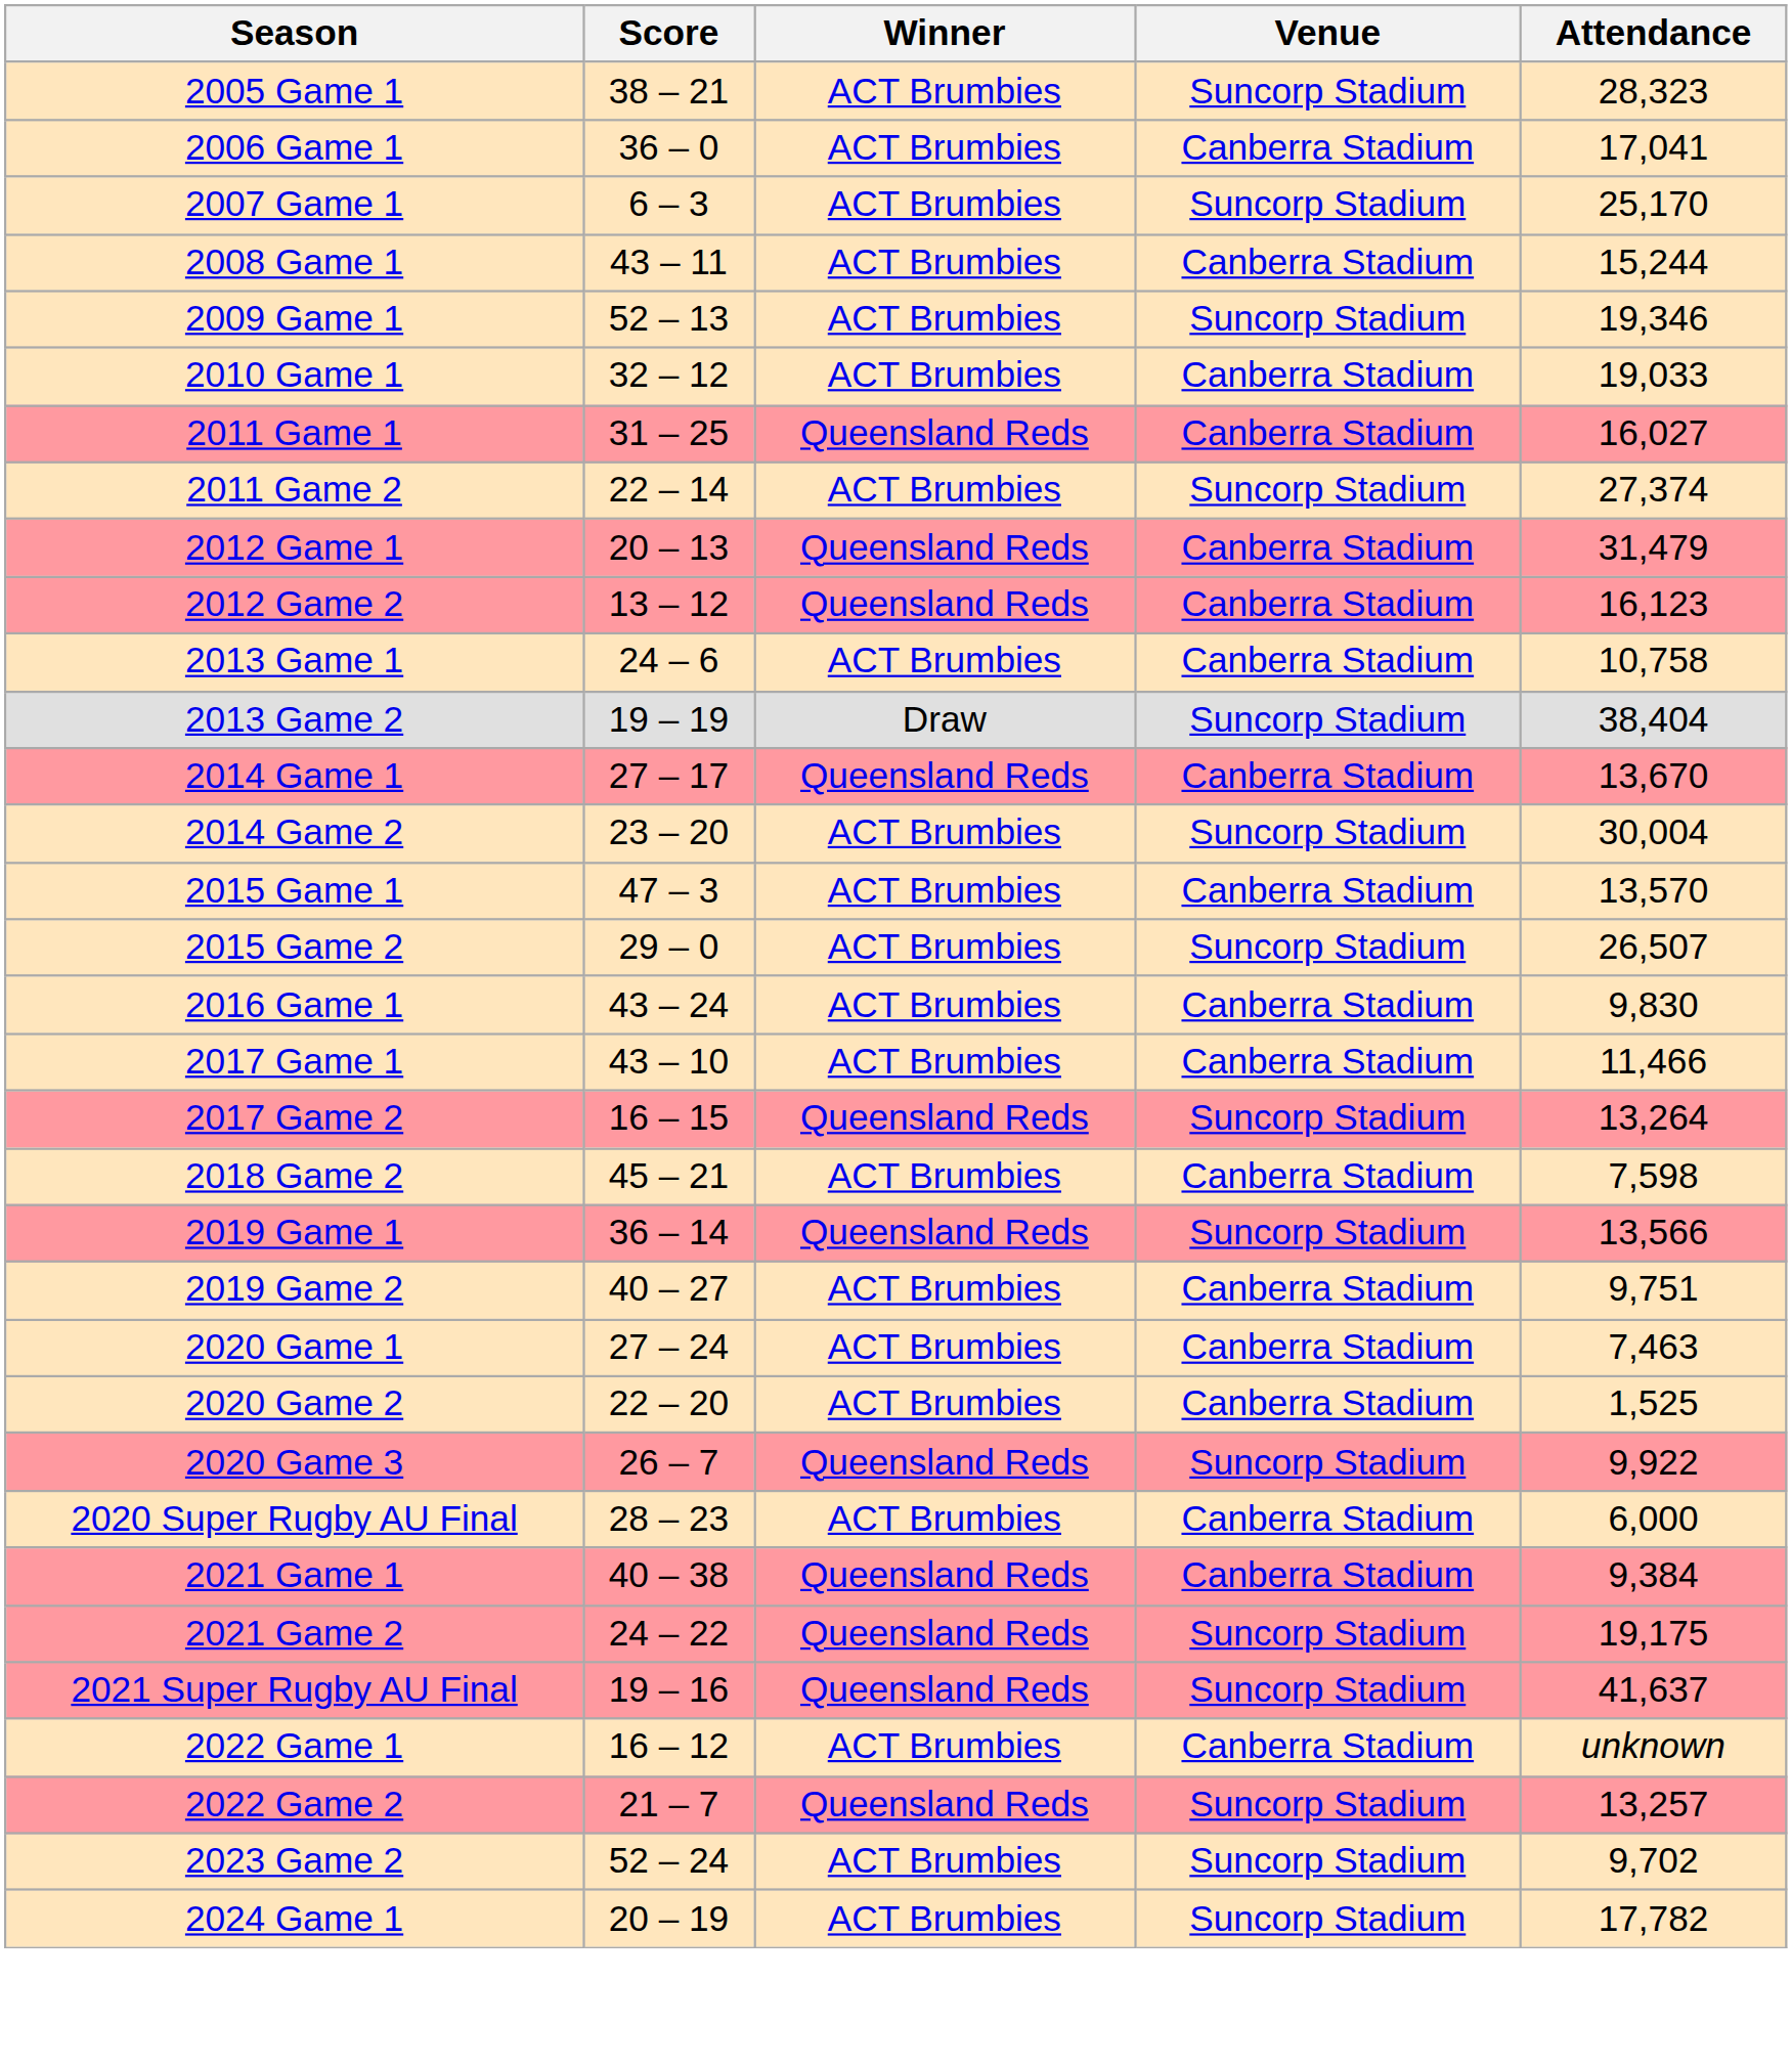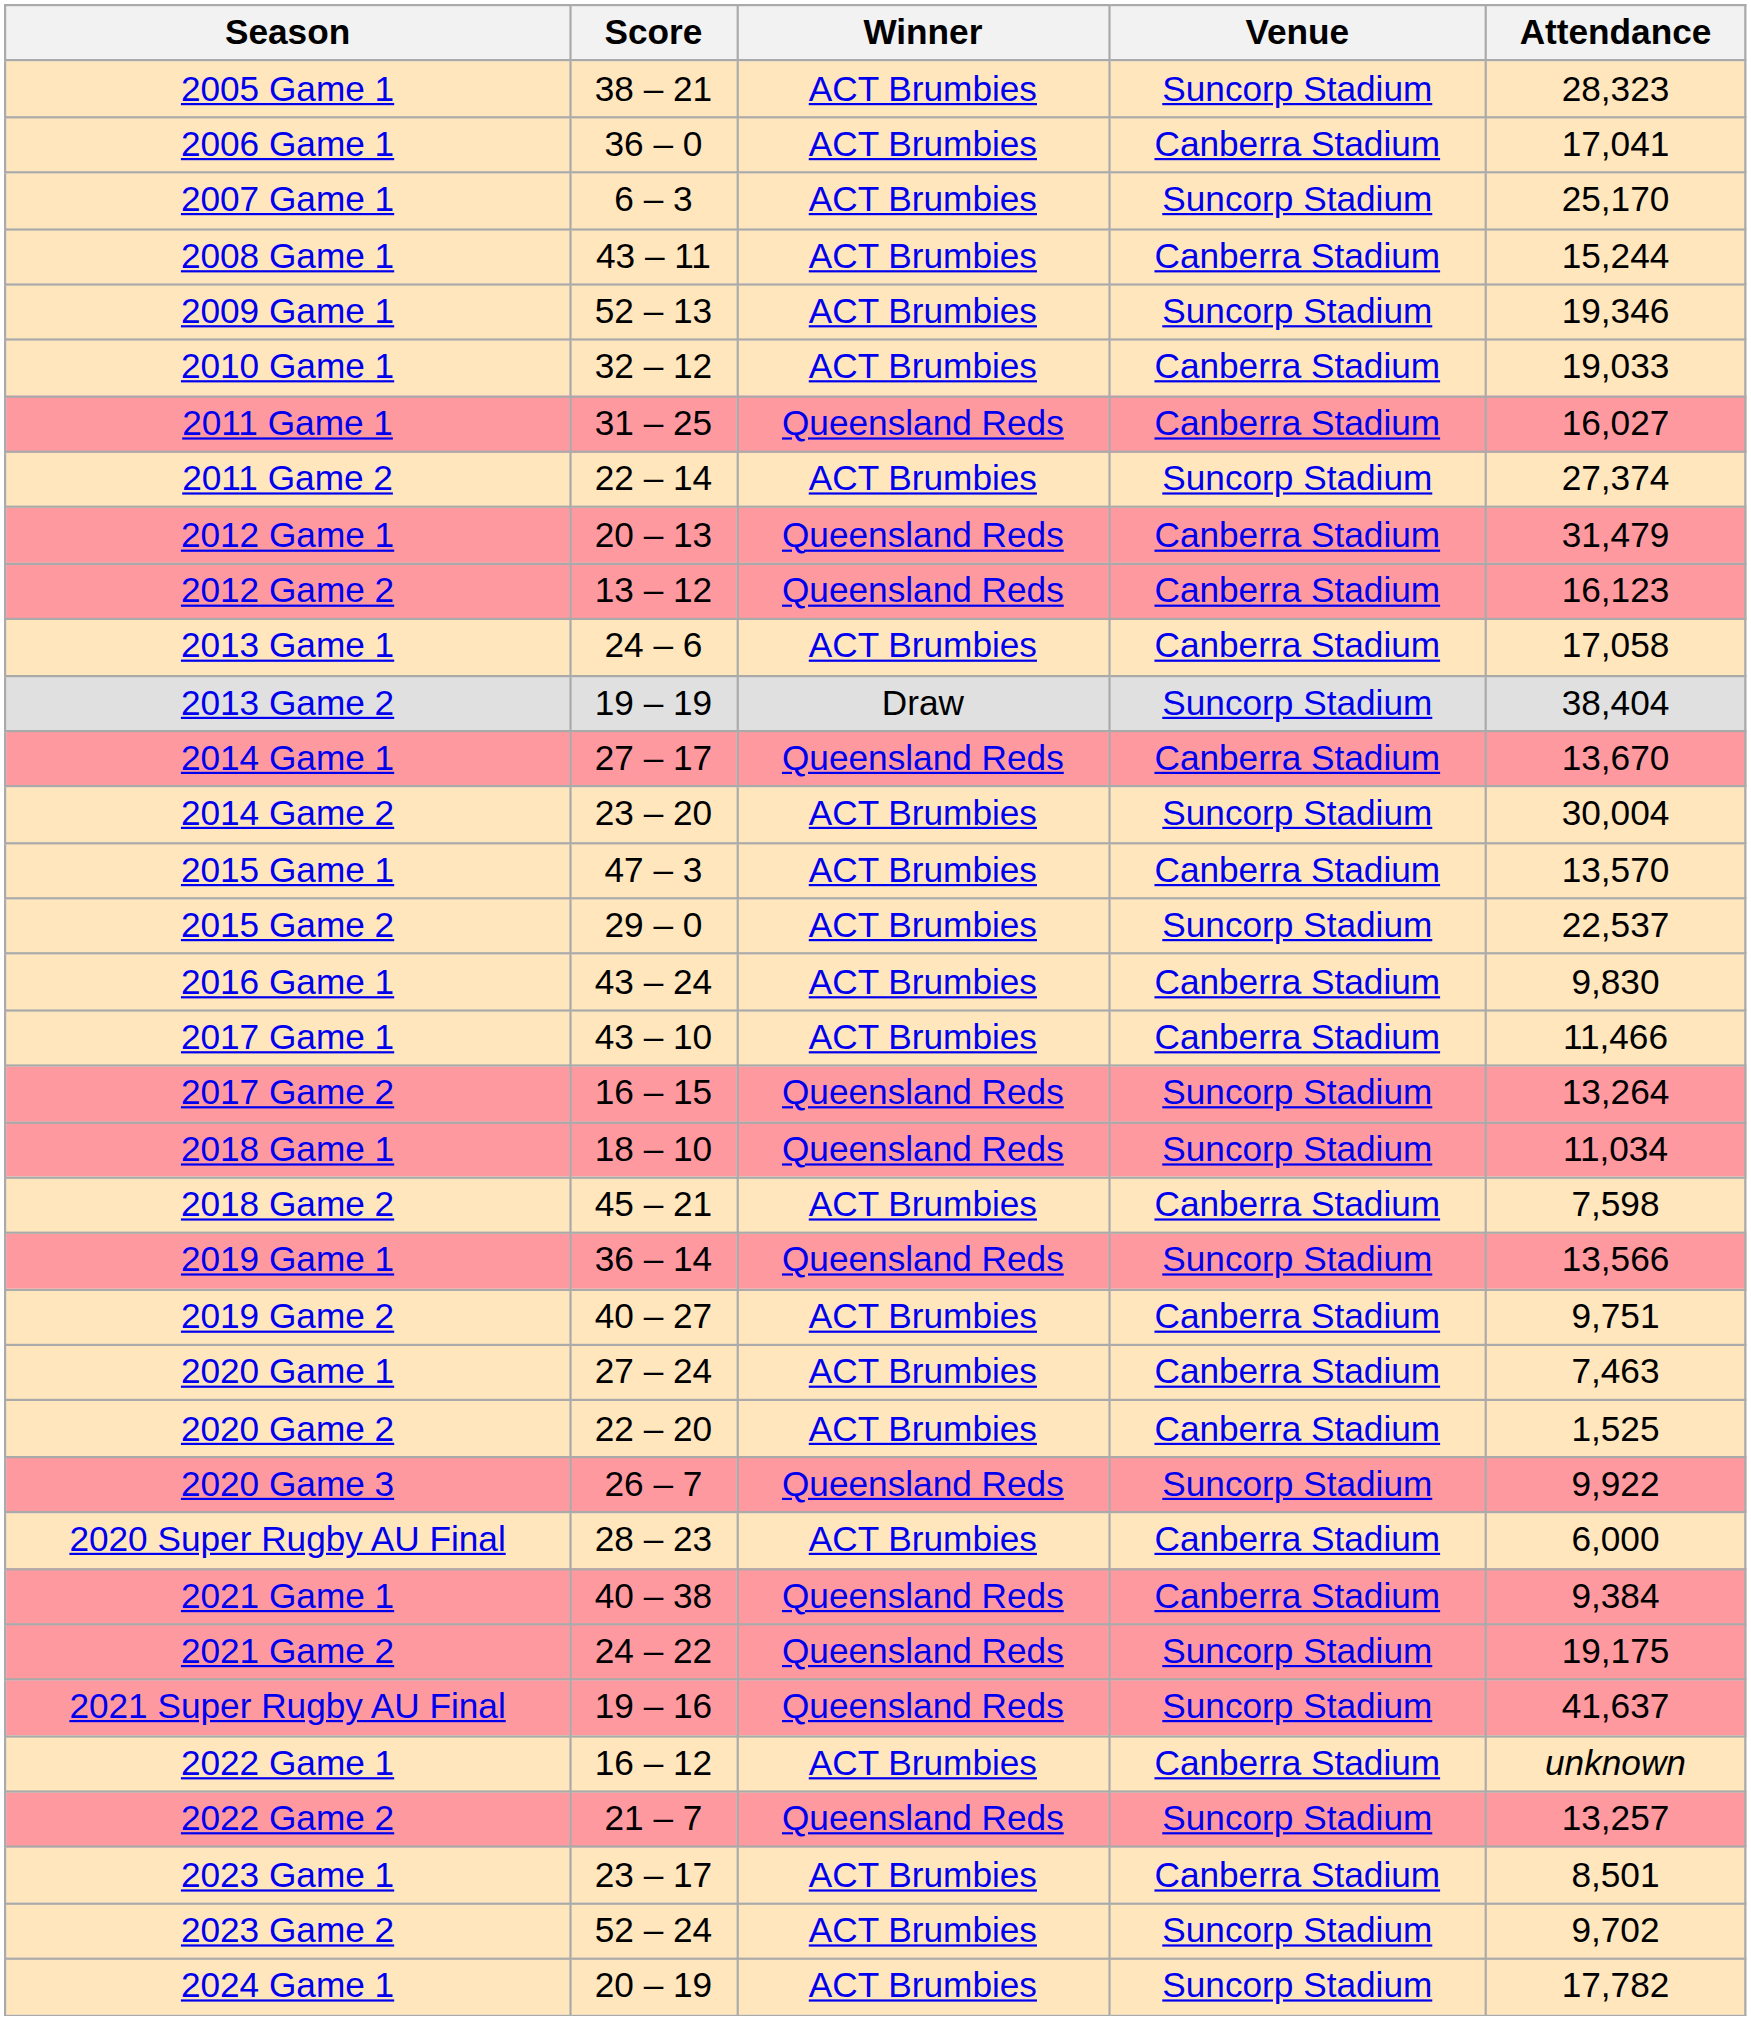2013 Game 1 | Attendance: 10,758 -> 17,058
2015 Game 2 | Attendance: 26,507 -> 22,537
+ row: 2018 Game 1 | 18 – 10 | Queensland Reds | Suncorp Stadium | 11,034
+ row: 2023 Game 1 | 23 – 17 | ACT Brumbies | Canberra Stadium | 8,501
